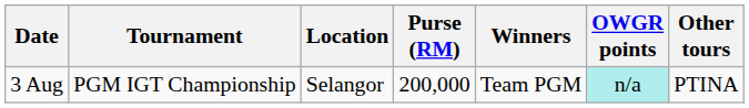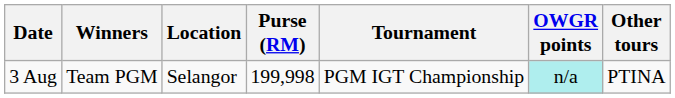columns swapped: Tournament <-> Winners
3 Aug | Purse (RM): 200,000 -> 199,998
